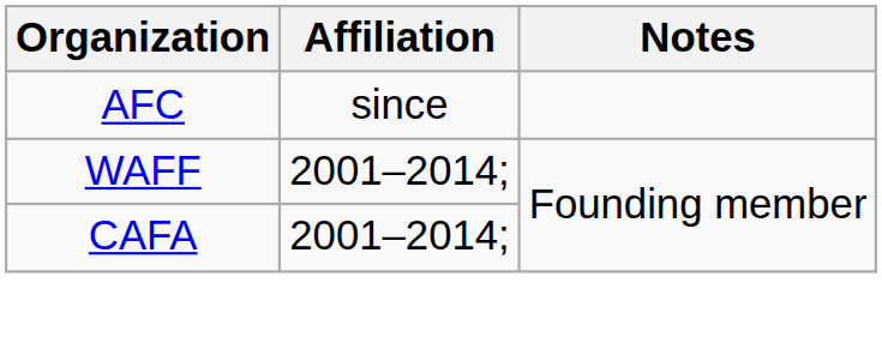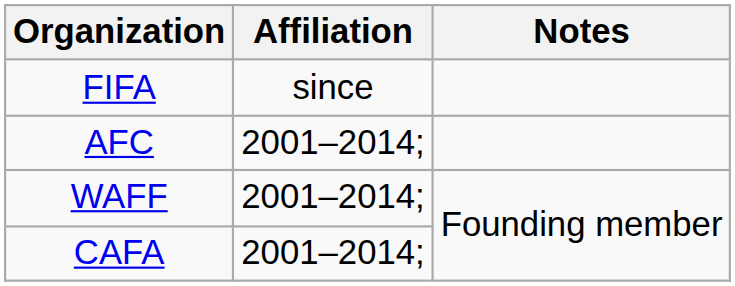+ row: FIFA | since
AFC | Affiliation: since -> 2001–2014;
